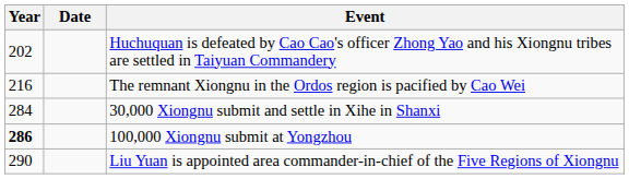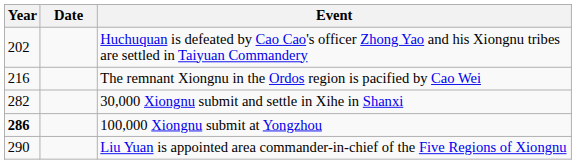30,000 Xiongnu submit and settle in Xihe in Shanxi | Year: 284 -> 282
